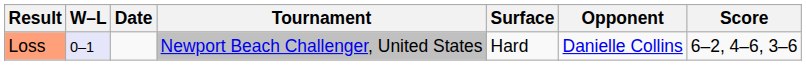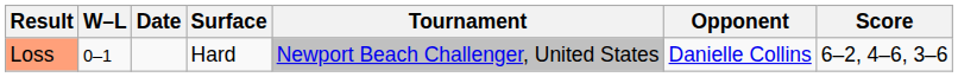columns swapped: Tournament <-> Surface
Loss | W–L: lavender background -> no background
